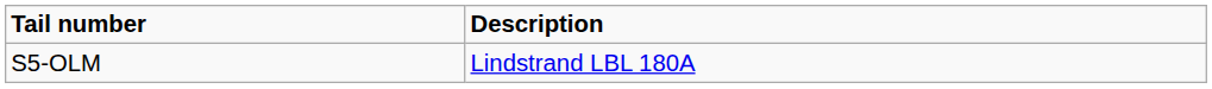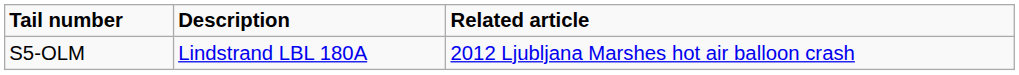+ column: Related article | 2012 Ljubljana Marshes hot air balloon crash
